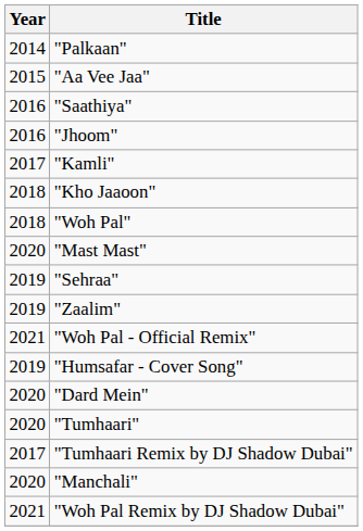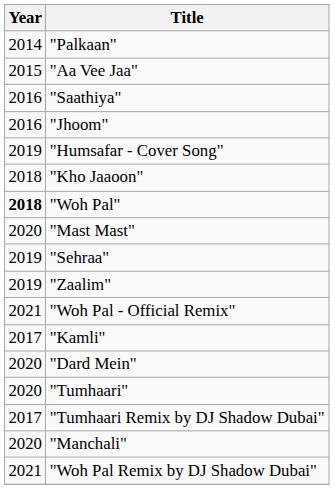rows swapped: "Kamli" <-> "Humsafar - Cover Song"
"Woh Pal" | Year: normal -> bold
